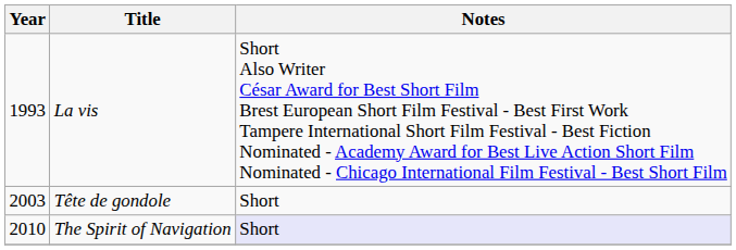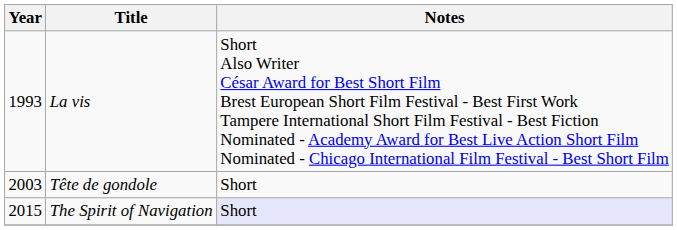The Spirit of Navigation | Year: 2010 -> 2015
